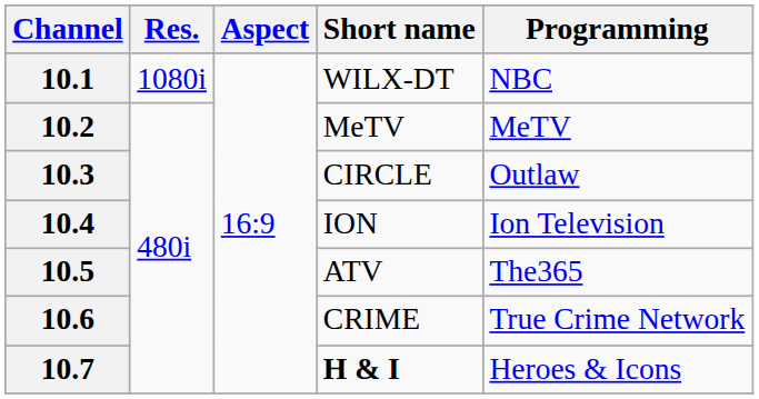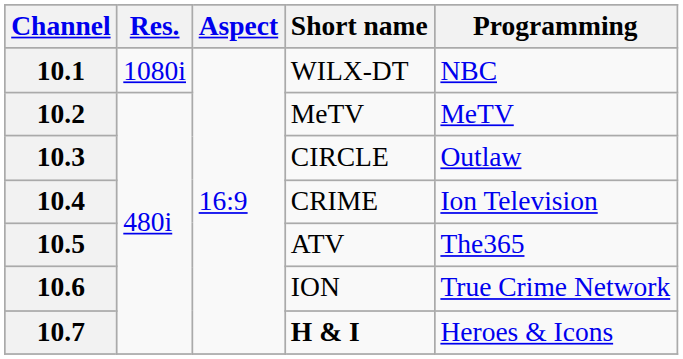10.4 | Short name: ION -> CRIME
10.6 | Short name: CRIME -> ION
